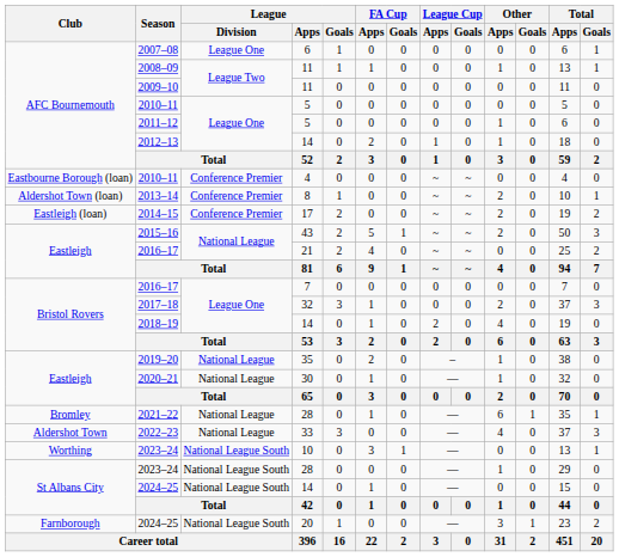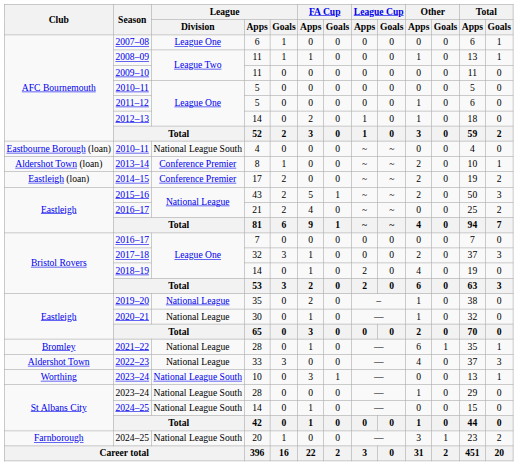2010–11 / 4 | League / Division: Conference Premier -> National League South
